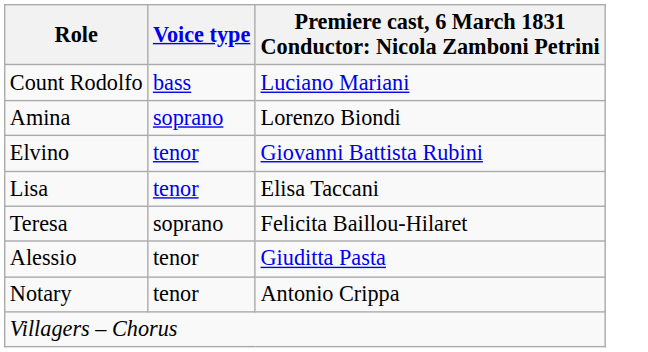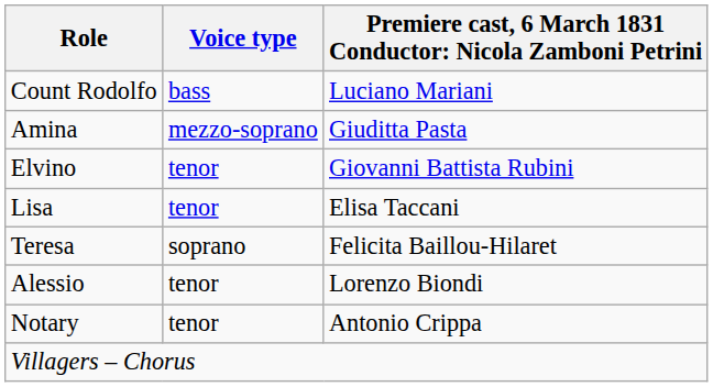Amina | Voice type: soprano -> mezzo-soprano
Amina | column 3: Lorenzo Biondi -> Giuditta Pasta
Alessio | column 3: Giuditta Pasta -> Lorenzo Biondi
